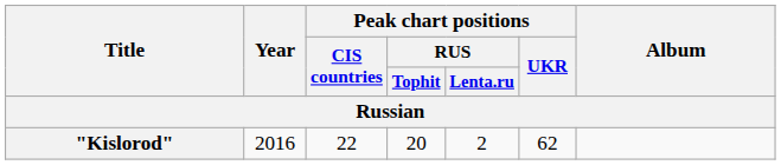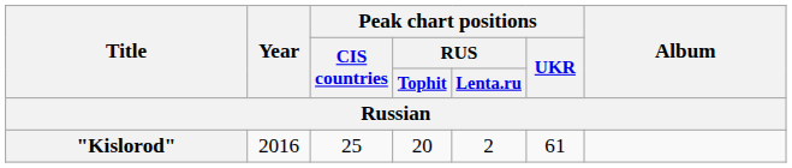"Kislorod" | Peak chart positions / CIS countries: 22 -> 25
"Kislorod" | Peak chart positions / UKR: 62 -> 61
